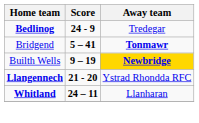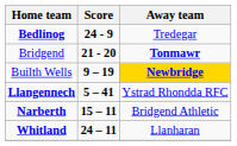Bridgend | Score: 5 – 41 -> 21 - 20
Llangennech | Score: 21 - 20 -> 5 – 41
+ row: Narberth | 15 – 11 | Bridgend Athletic
